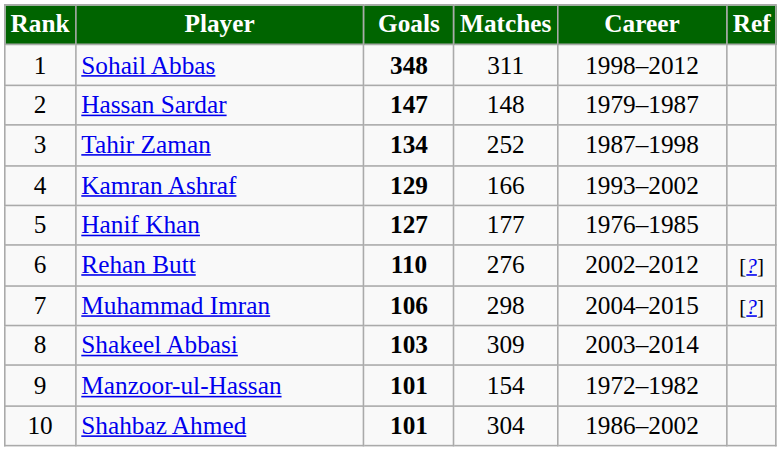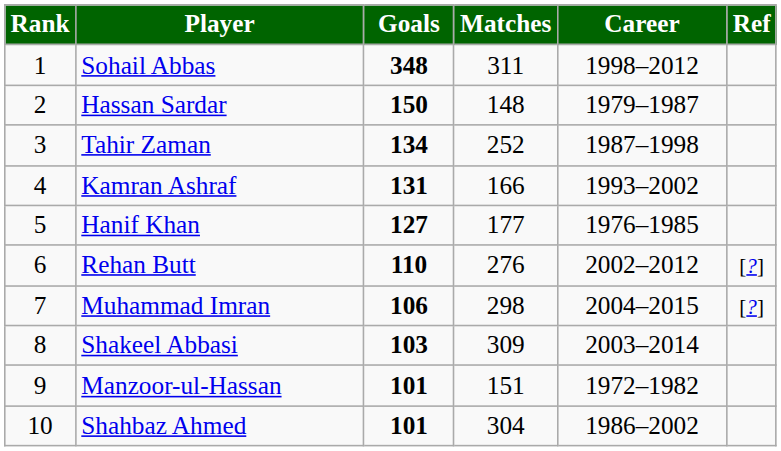Hassan Sardar | Goals: 147 -> 150
Kamran Ashraf | Goals: 129 -> 131
Manzoor-ul-Hassan | Matches: 154 -> 151
